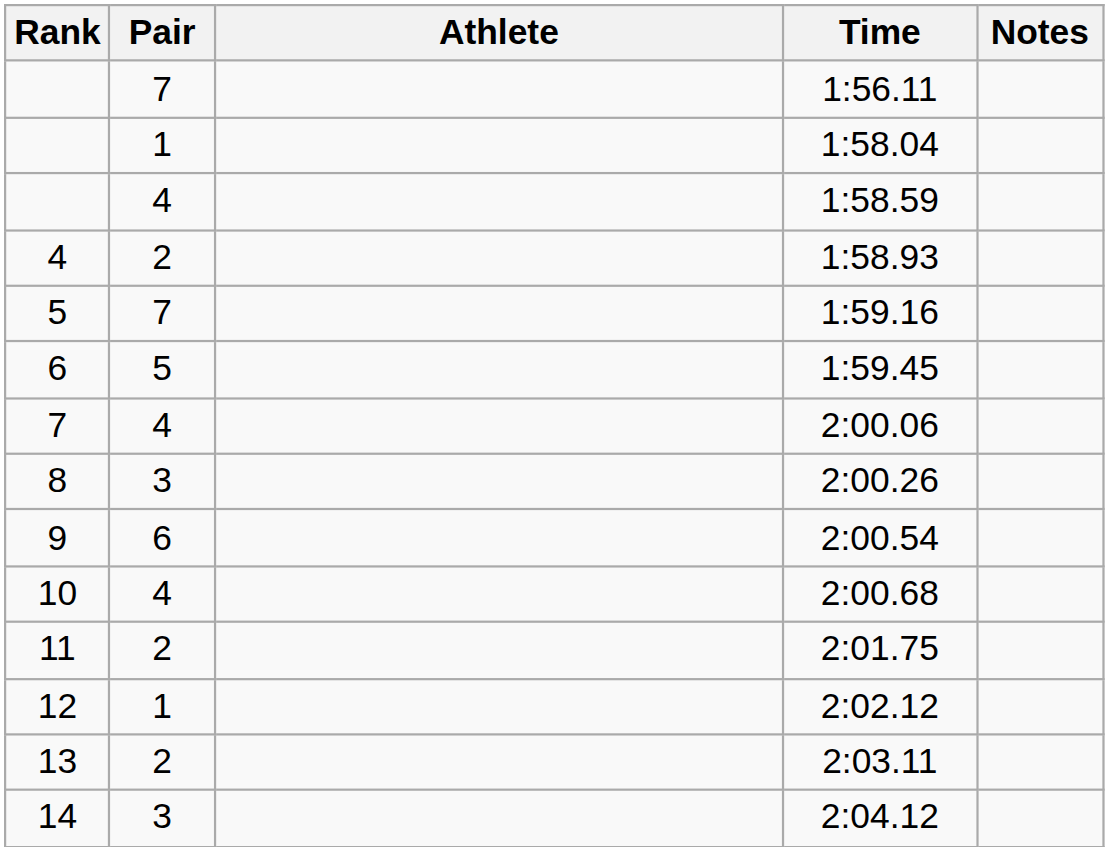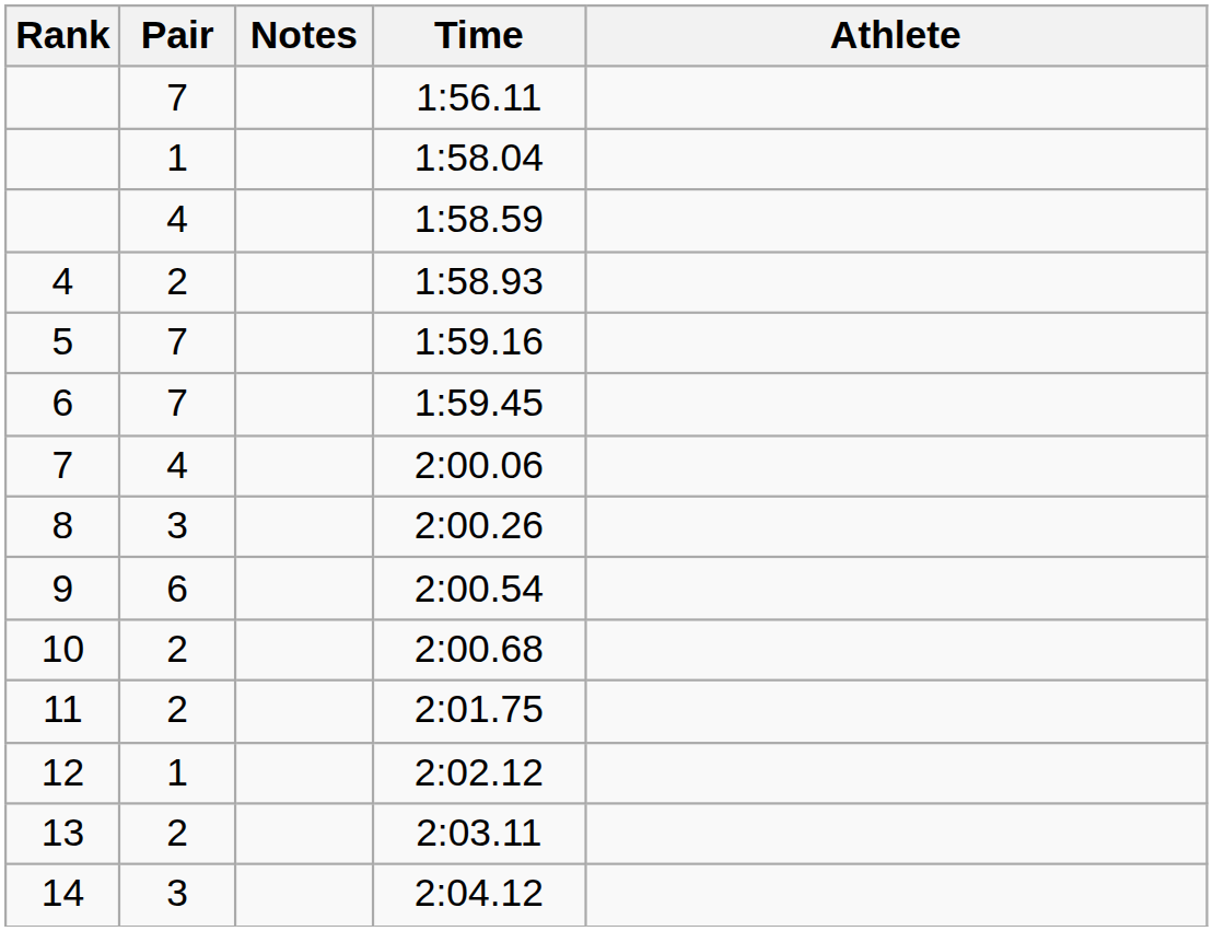columns swapped: Athlete <-> Notes
1:59.45 | Pair: 5 -> 7
2:00.68 | Pair: 4 -> 2
